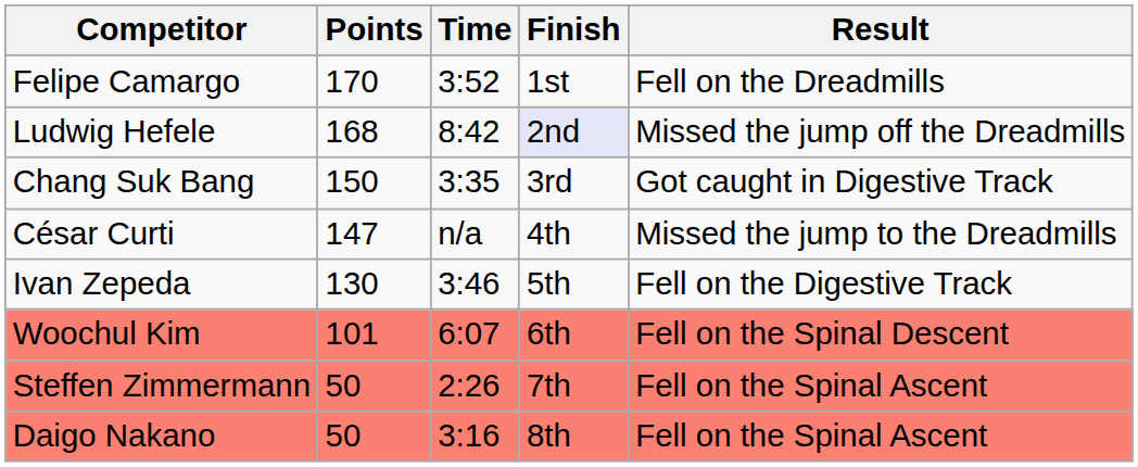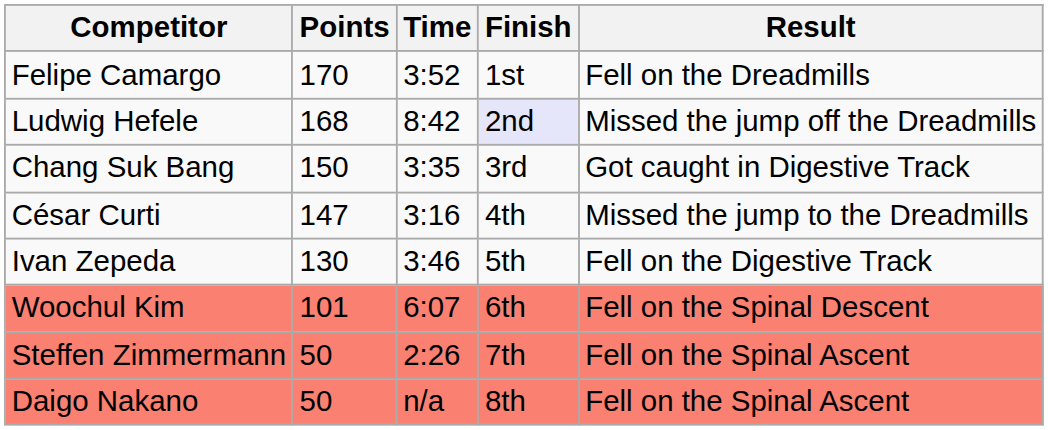César Curti | Time: n/a -> 3:16
Daigo Nakano | Time: 3:16 -> n/a
